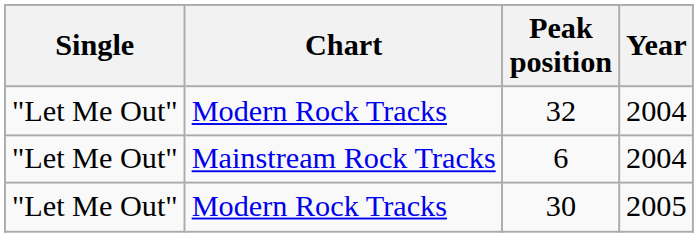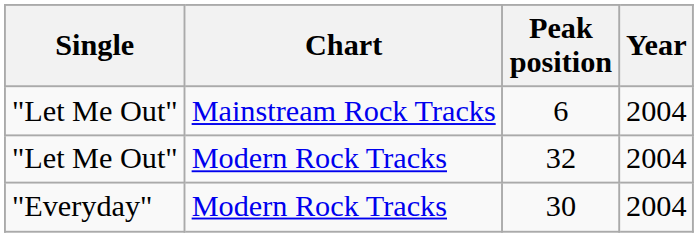rows swapped: 6 <-> 32
30 | Single: "Let Me Out" -> "Everyday"
30 | Year: 2005 -> 2004
